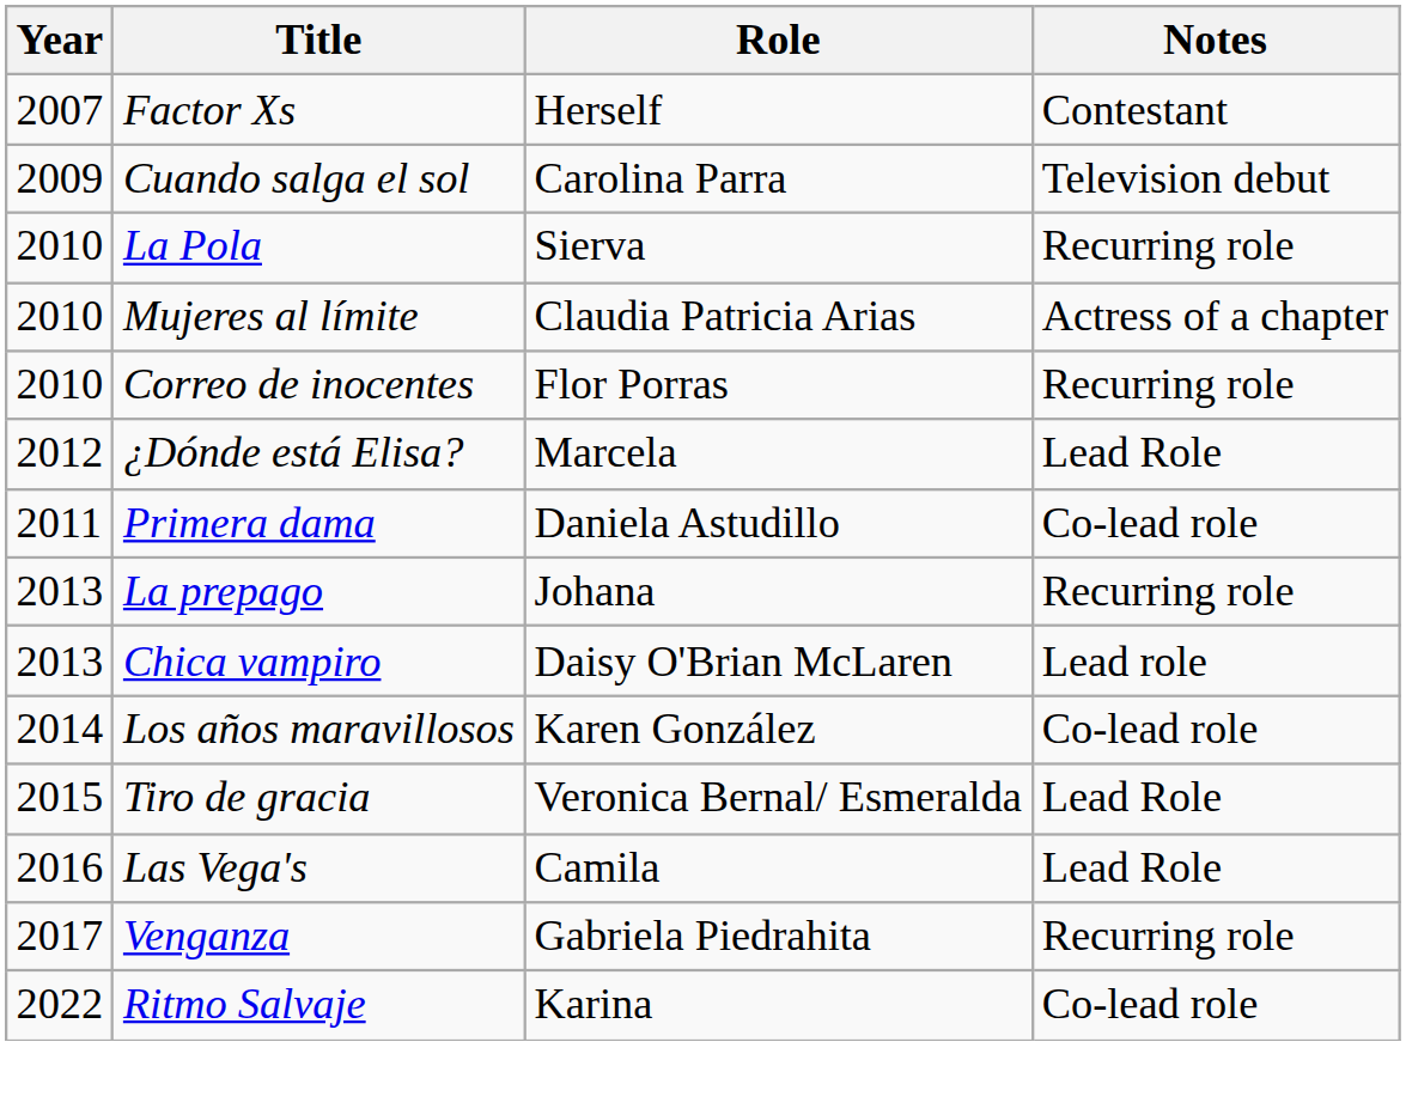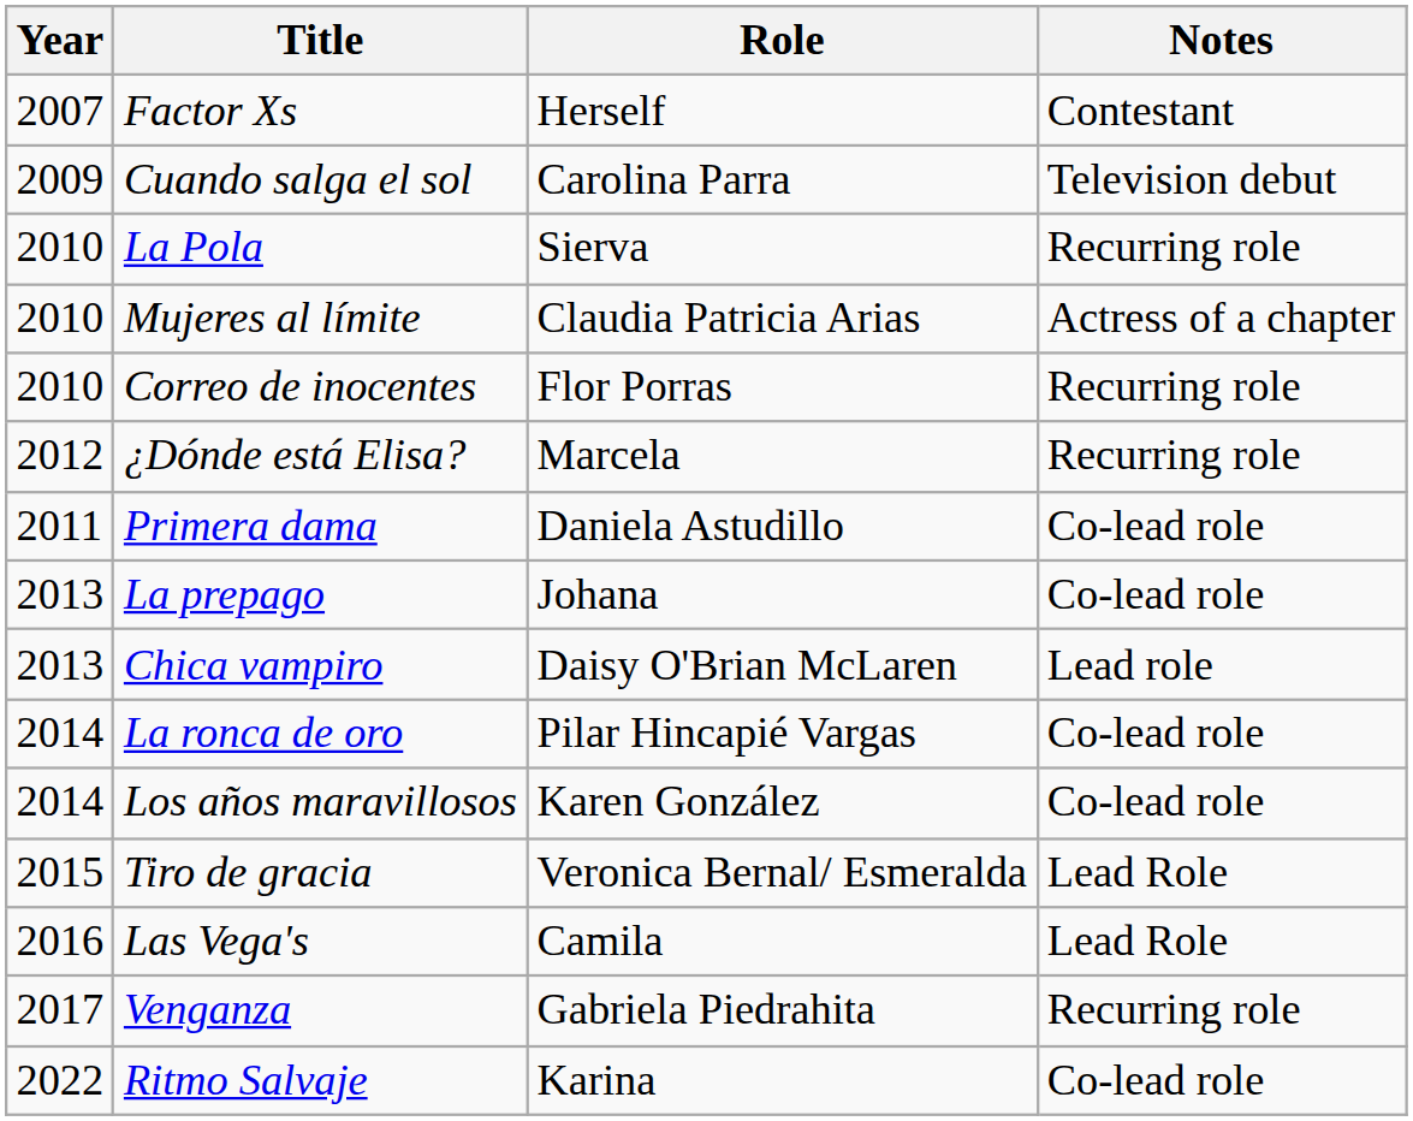¿Dónde está Elisa? | Notes: Lead Role -> Recurring role
La prepago | Notes: Recurring role -> Co-lead role
+ row: 2014 | La ronca de oro | Pilar Hincapié Vargas | Co-lead role
